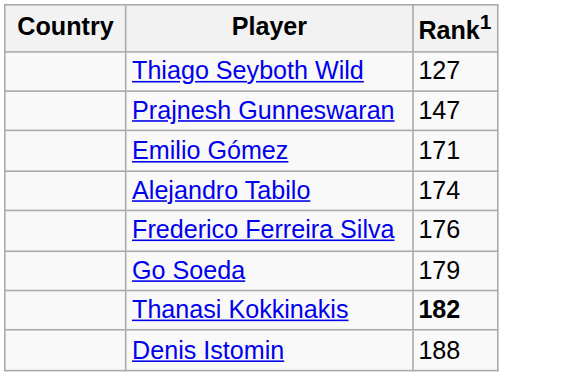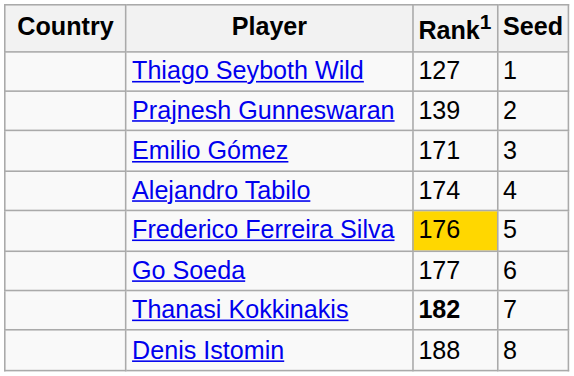+ column: Seed | 1 | 2 | 3 | 4 | 5 | 6 | 7 | 8
Prajnesh Gunneswaran | Rank1: 147 -> 139
Frederico Ferreira Silva | Rank1: no background -> gold background
Go Soeda | Rank1: 179 -> 177
